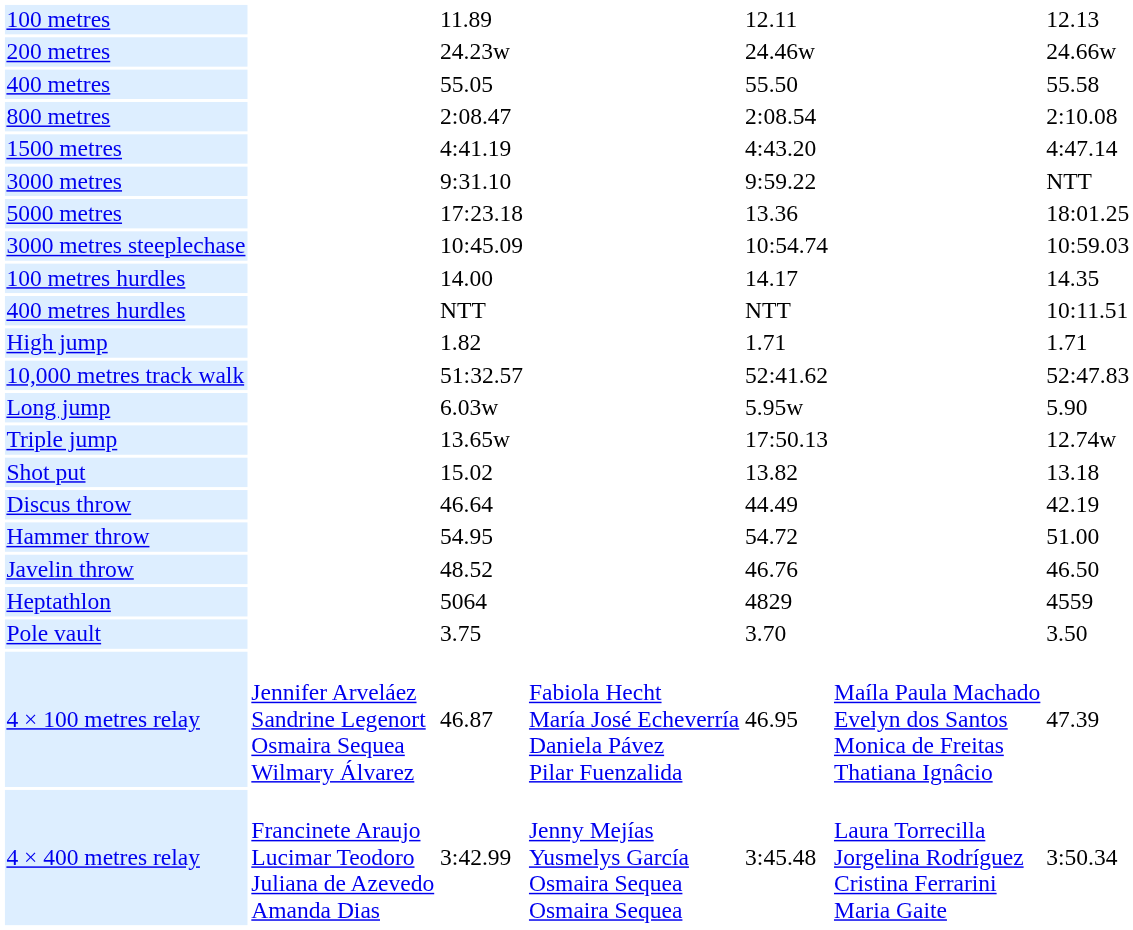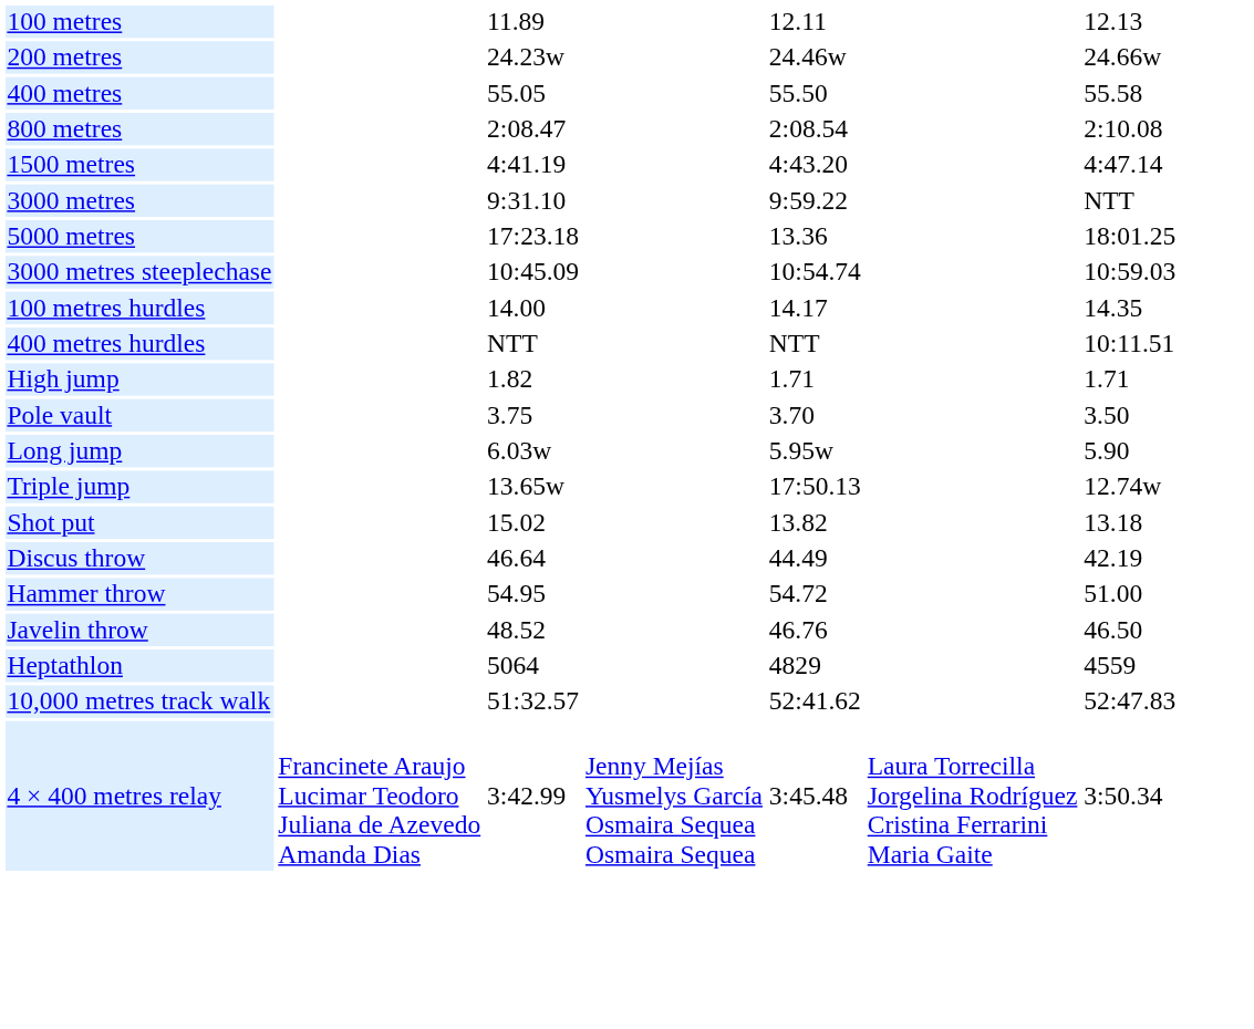rows swapped: Pole vault <-> 10,000 metres track walk
- row: 4 × 100 metres relay | Jennifer Arveláez Sandrine Legenort Osmaira Sequea Wilmary Álvarez | 46.87 | Fabiola Hecht María José Echeverría Daniela Pávez Pilar Fuenzalida | 46.95 | Maíla Paula Machado Evelyn dos Santos Monica de Freitas Thatiana Ignâcio | 47.39
